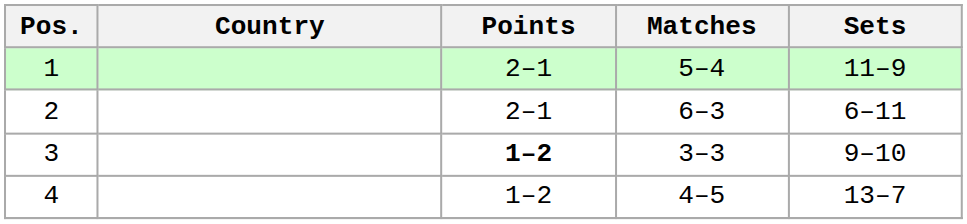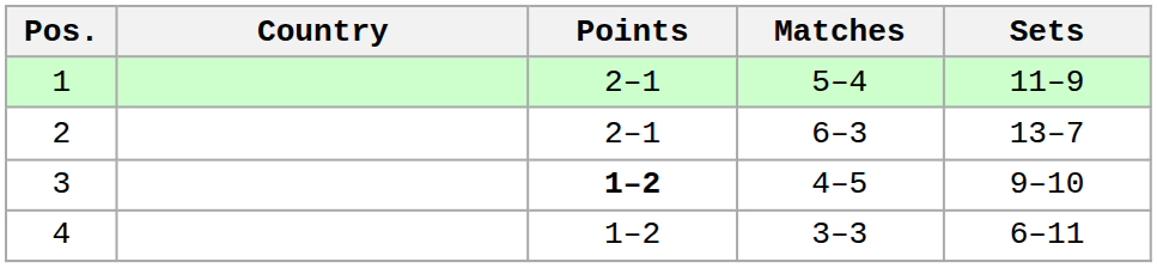2 | Sets: 6–11 -> 13–7
3 | Matches: 3–3 -> 4–5
4 | Matches: 4–5 -> 3–3
4 | Sets: 13–7 -> 6–11
